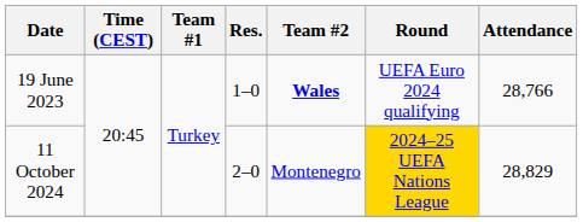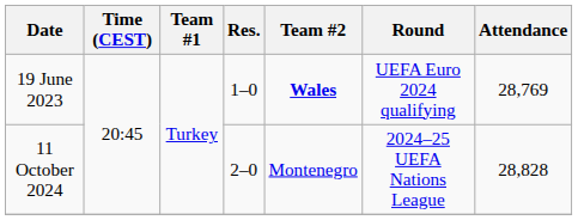19 June 2023 | Attendance: 28,766 -> 28,769
11 October 2024 | Round: gold background -> no background
11 October 2024 | Attendance: 28,829 -> 28,828
